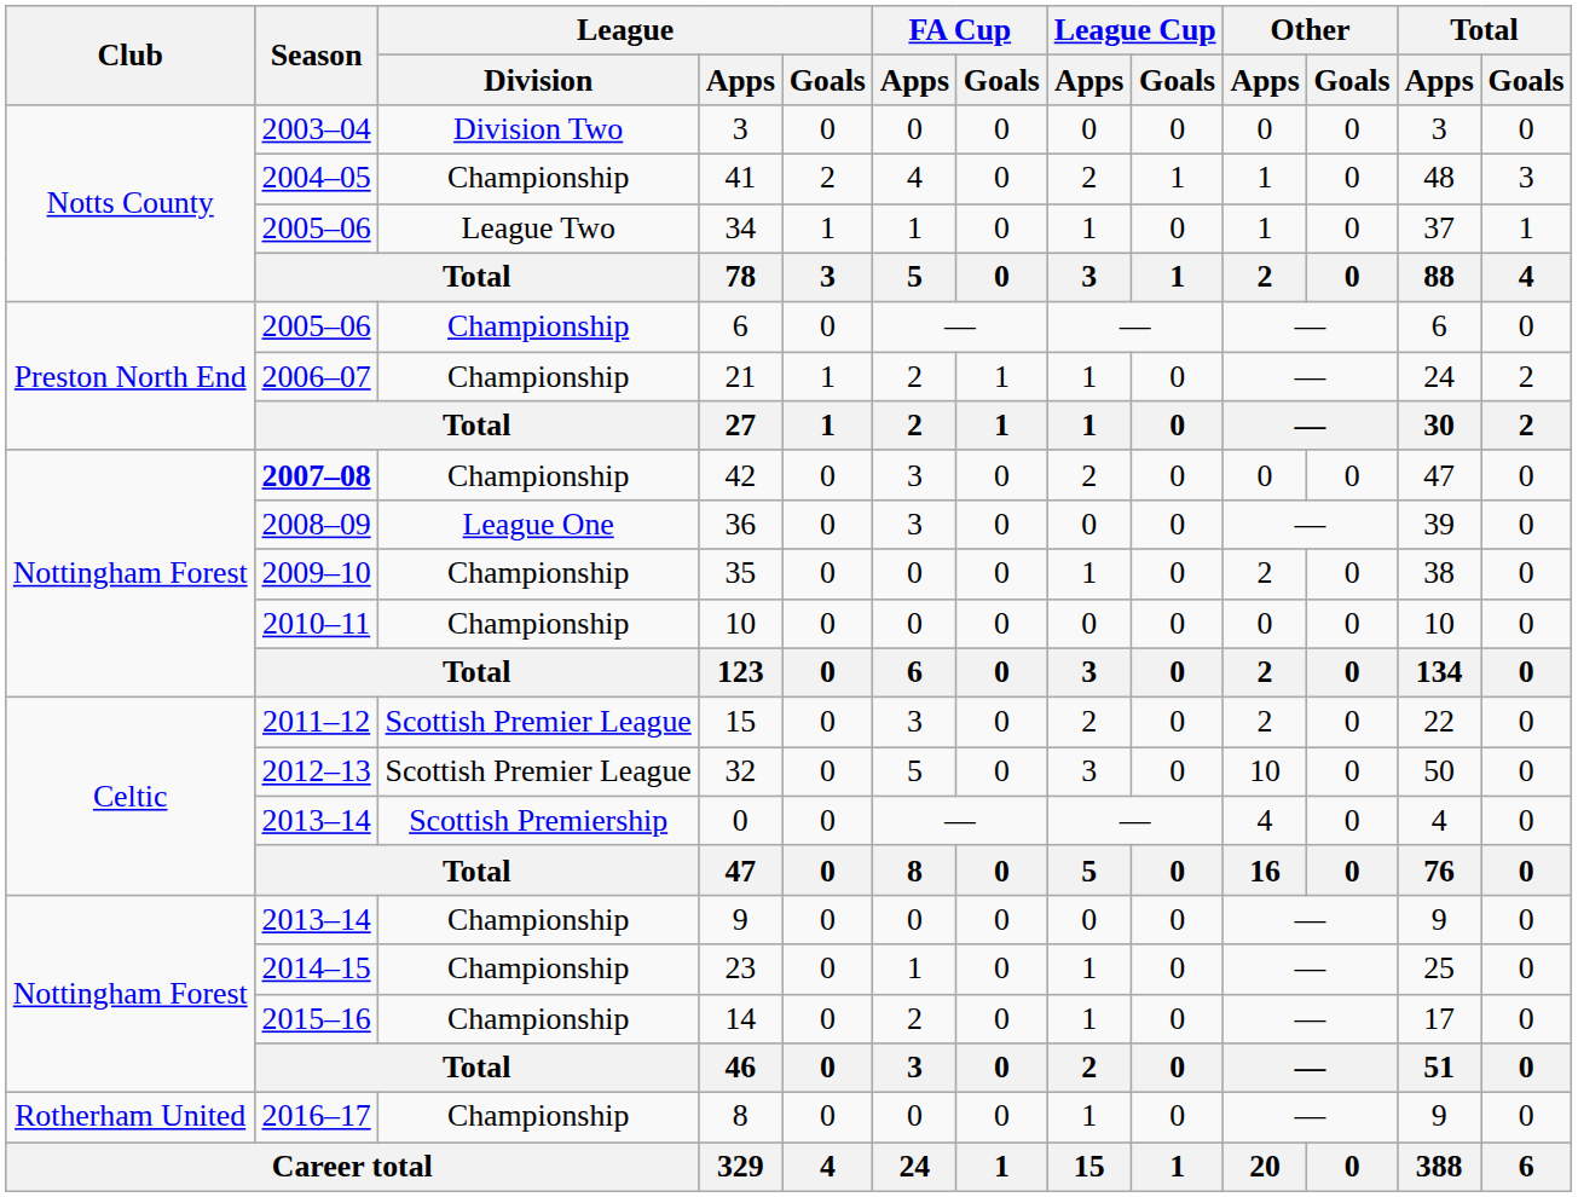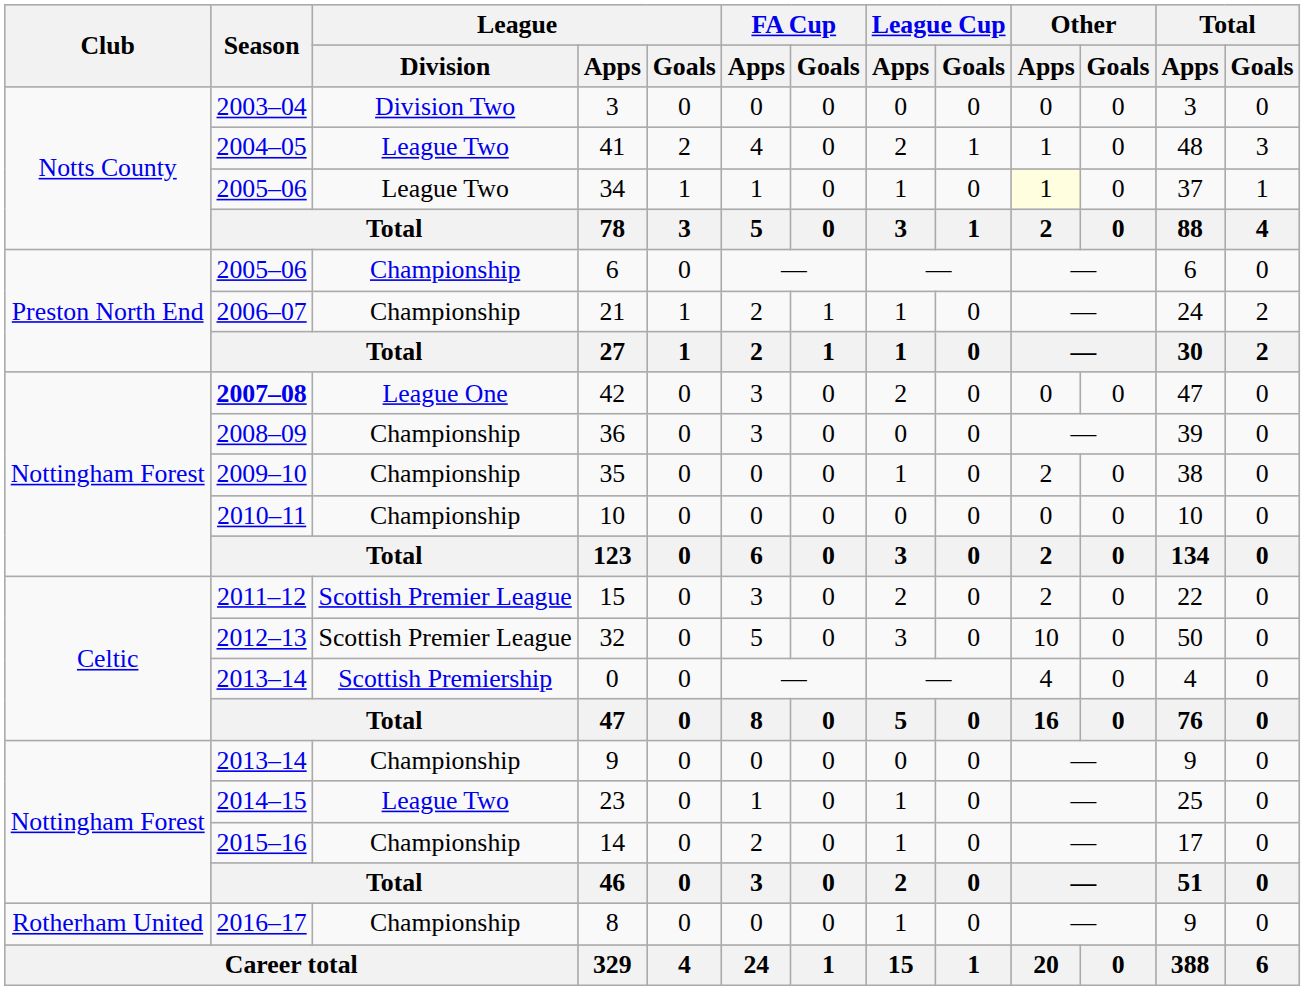41 | League / Division: Championship -> League Two
34 | Other / Apps: no background -> lightyellow background
42 | League / Division: Championship -> League One
36 | League / Division: League One -> Championship
23 | League / Division: Championship -> League Two
